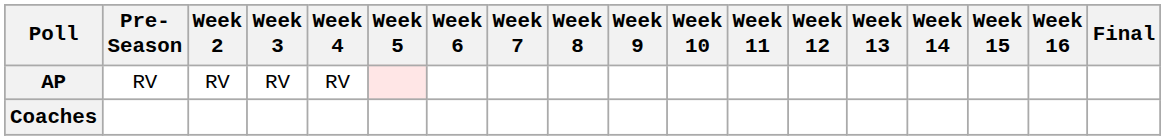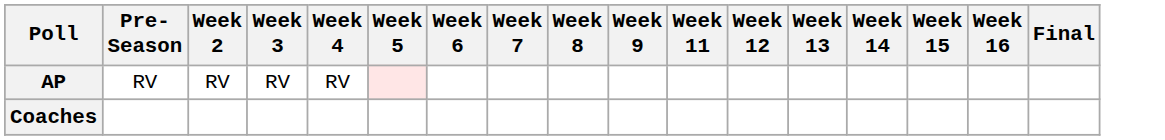- column: Week 10
